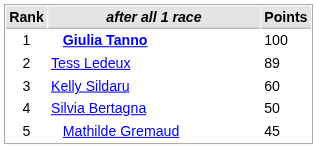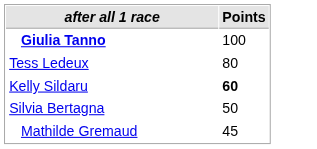- column: Rank | 1 | 2 | 3 | 4 | 5
Tess Ledeux | Points: 89 -> 80
Kelly Sildaru | Points: normal -> bold
